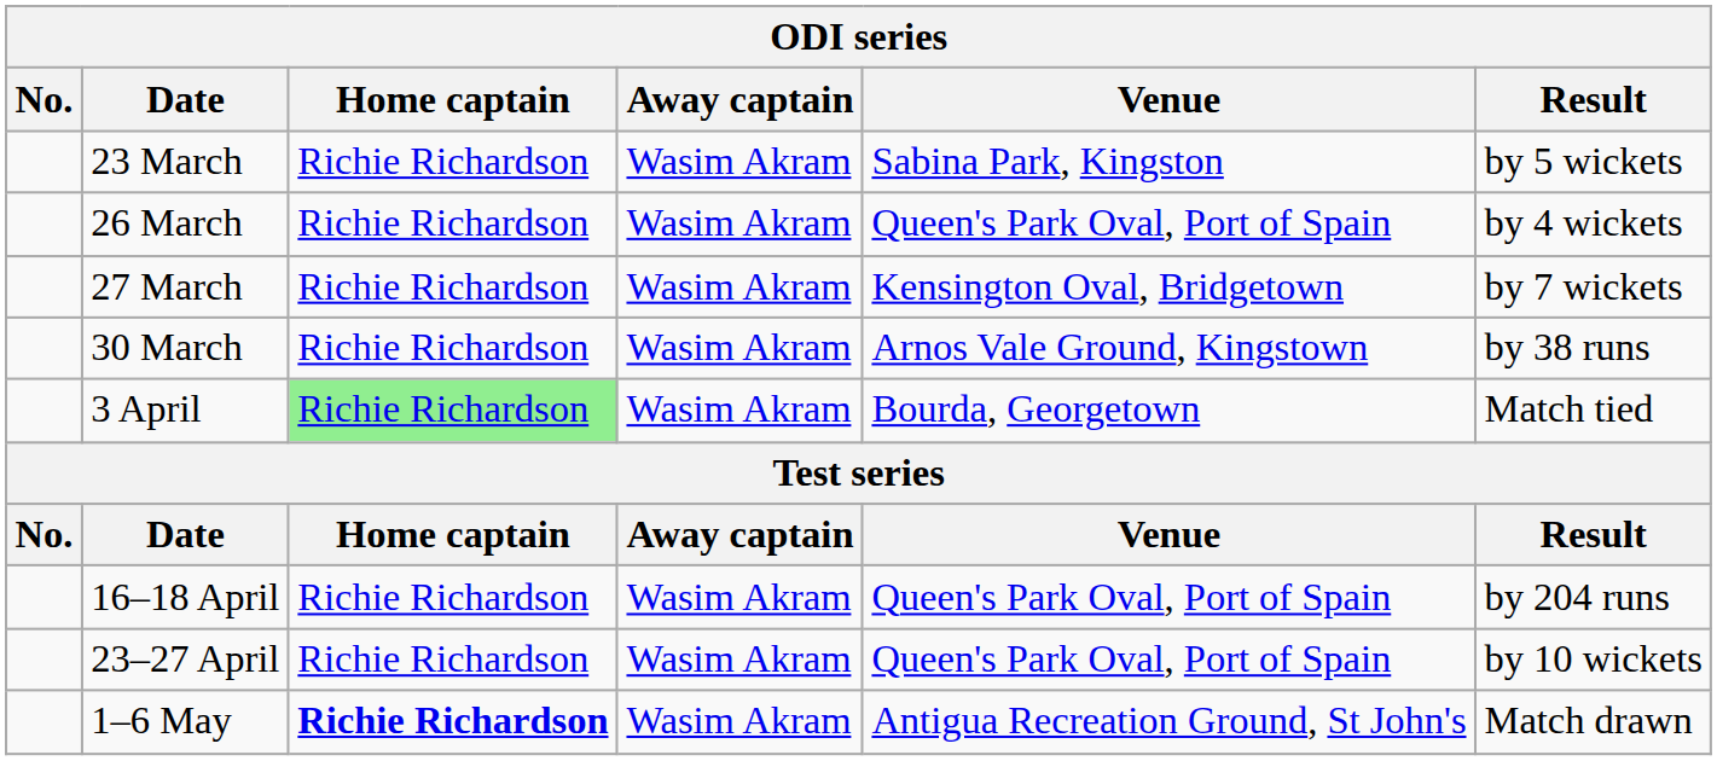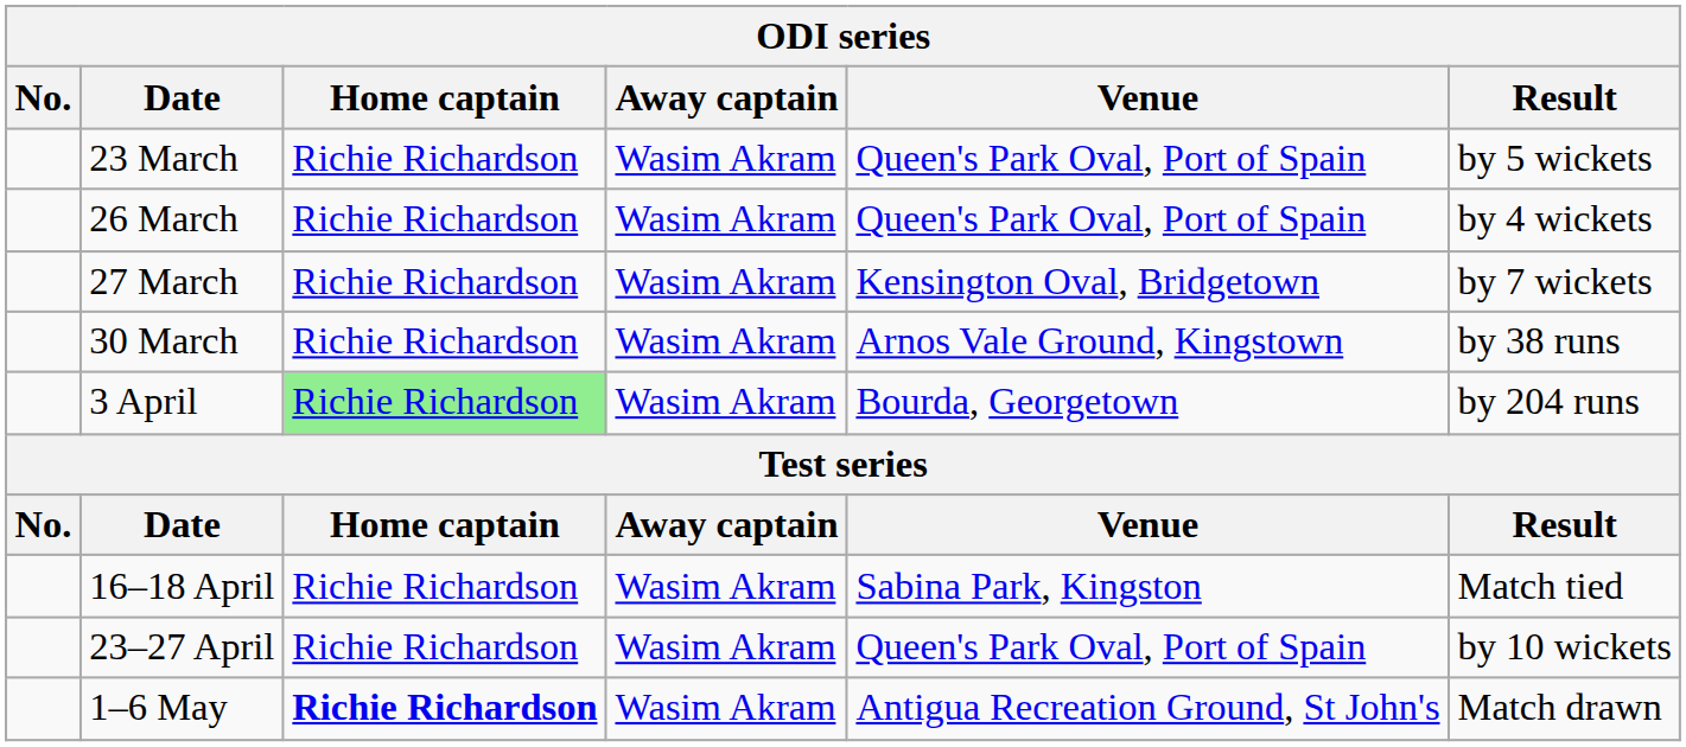23 March | Venue: Sabina Park, Kingston -> Queen's Park Oval, Port of Spain
3 April | Result: Match tied -> by 204 runs
16–18 April | Venue: Queen's Park Oval, Port of Spain -> Sabina Park, Kingston
16–18 April | Result: by 204 runs -> Match tied
